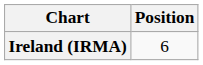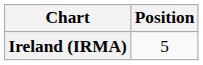Ireland (IRMA) | Position: 6 -> 5
